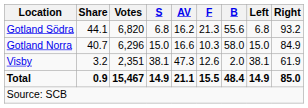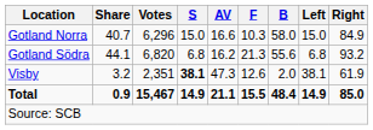rows swapped: Gotland Norra <-> Gotland Södra
Visby | S: normal -> bold
